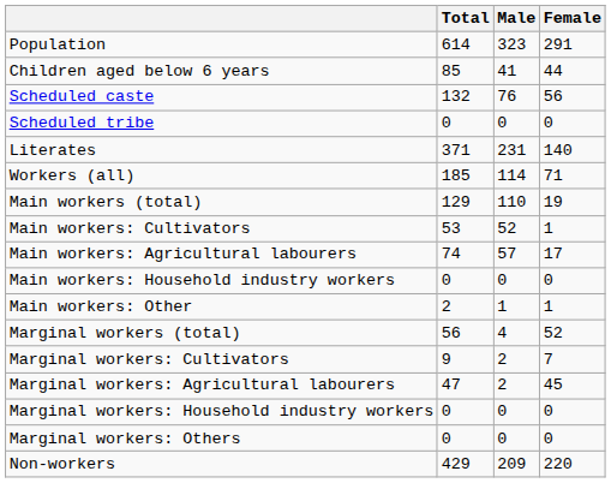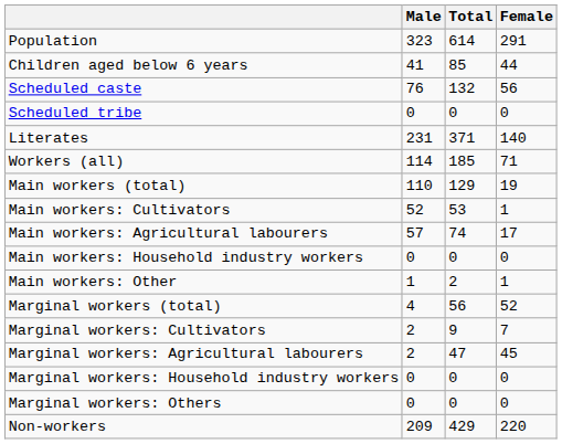columns swapped: Total <-> Male
